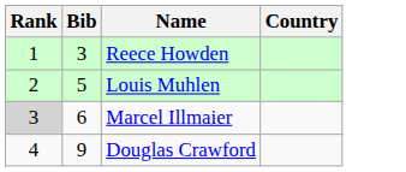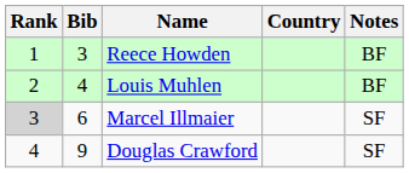+ column: Notes | BF | BF | SF | SF
Louis Muhlen | Bib: 5 -> 4
